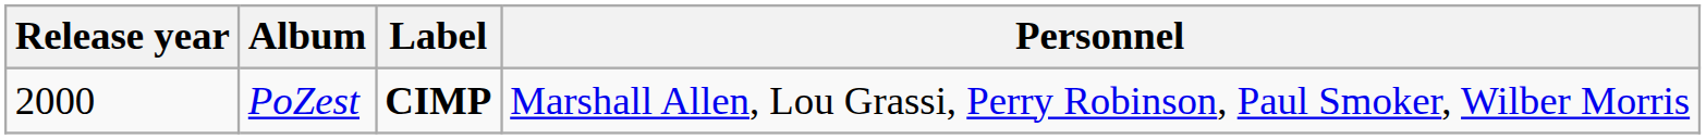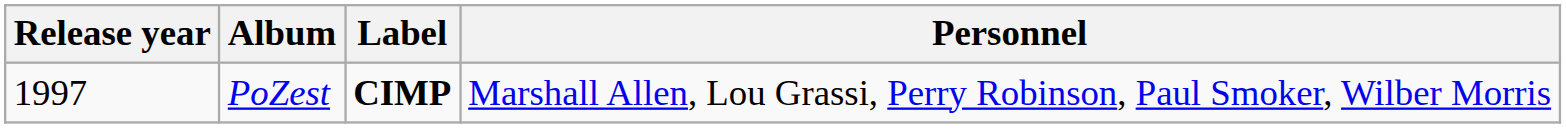PoZest | Release year: 2000 -> 1997
